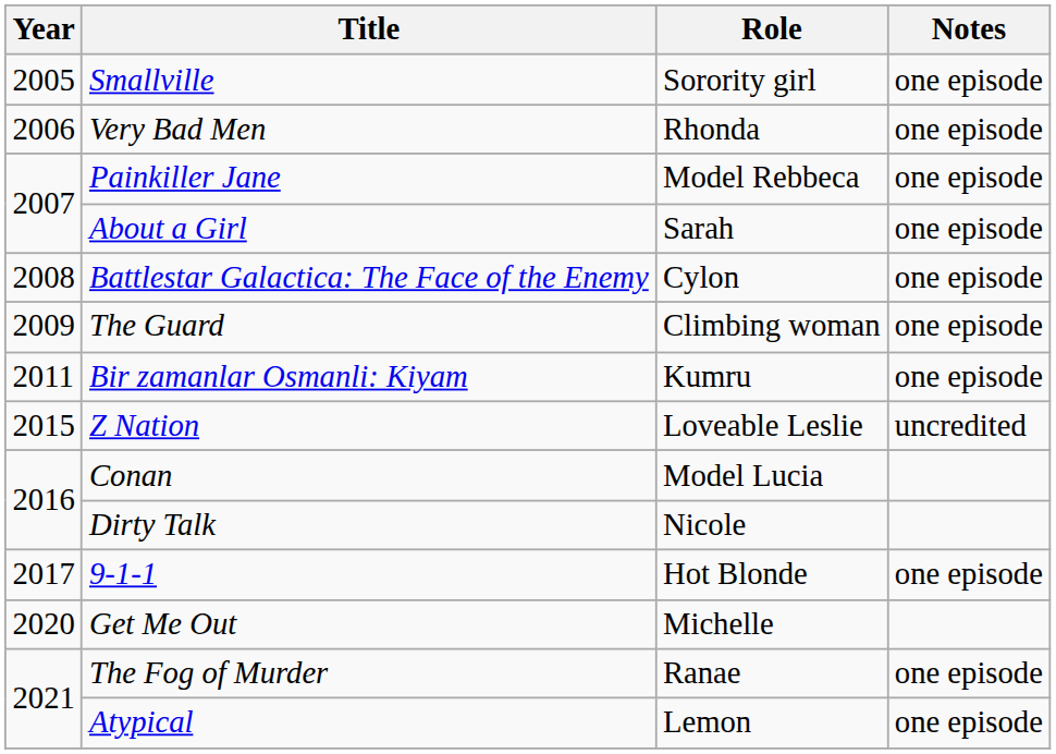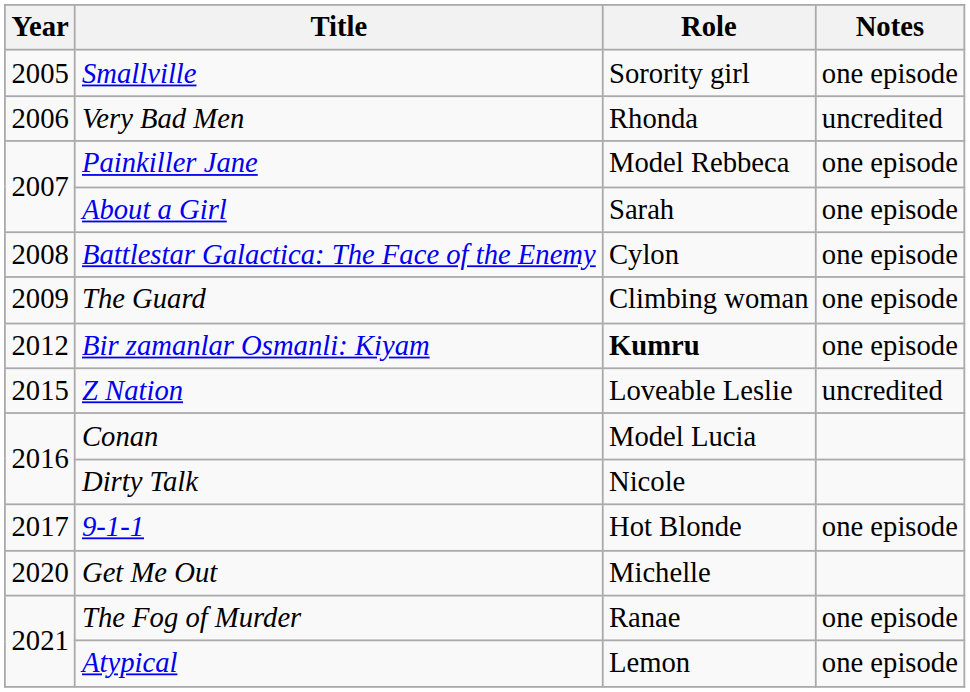Very Bad Men | Notes: one episode -> uncredited
Bir zamanlar Osmanli: Kiyam | Year: 2011 -> 2012
Bir zamanlar Osmanli: Kiyam | Role: normal -> bold
